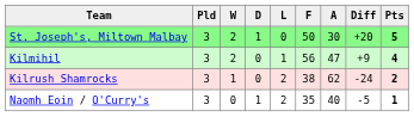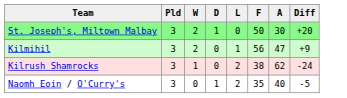- column: Pts | 5 | 4 | 2 | 1
